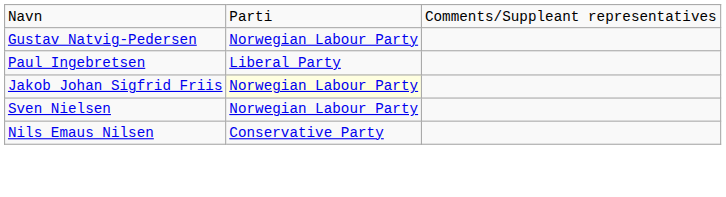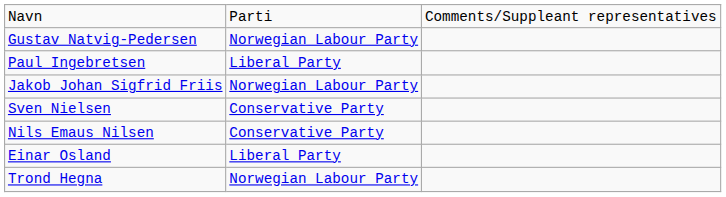Jakob Johan Sigfrid Friis | column 2: lightyellow background -> no background
Sven Nielsen | column 2: Norwegian Labour Party -> Conservative Party
+ row: Einar Osland | Liberal Party
+ row: Trond Hegna | Norwegian Labour Party
